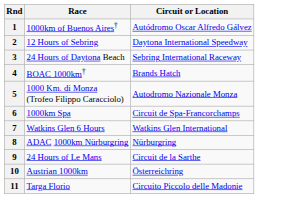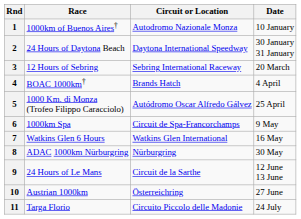+ column: Date | 10 January | 30 January 31 January | 20 March | 4 April | 25 April | 9 May | 16 May | 30 May | 12 June 13 June | 27 June | 24 July
1 | Circuit or Location: Autódromo Oscar Alfredo Gálvez -> Autodromo Nazionale Monza
2 | Race: 12 Hours of Sebring -> 24 Hours of Daytona Beach
3 | Race: 24 Hours of Daytona Beach -> 12 Hours of Sebring
5 | Circuit or Location: Autodromo Nazionale Monza -> Autódromo Oscar Alfredo Gálvez
